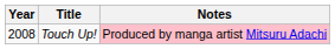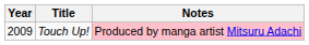Touch Up! | Year: 2008 -> 2009
